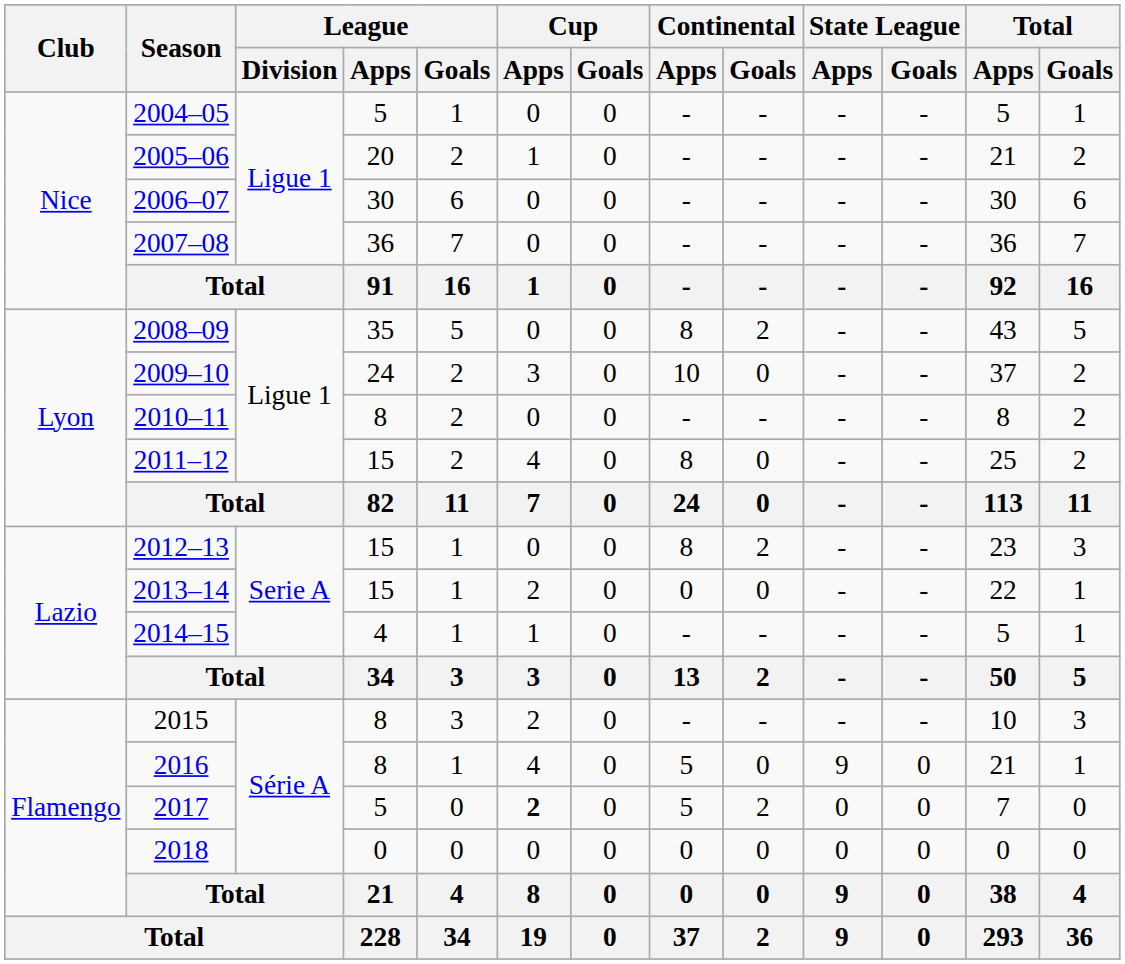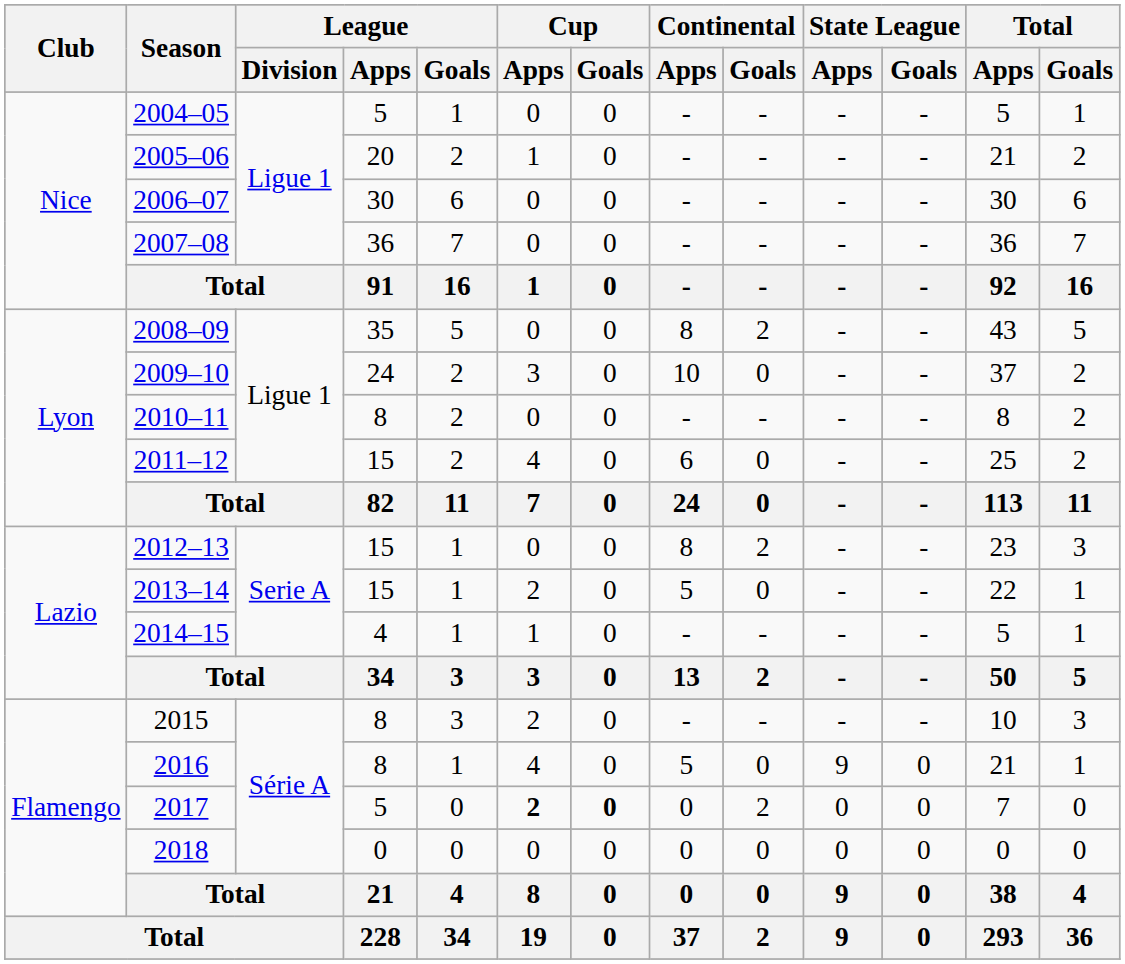2011–12 | Continental / Apps: 8 -> 6
2013–14 | Continental / Apps: 0 -> 5
2017 | Cup / Goals: normal -> bold
2017 | Continental / Apps: 5 -> 0
